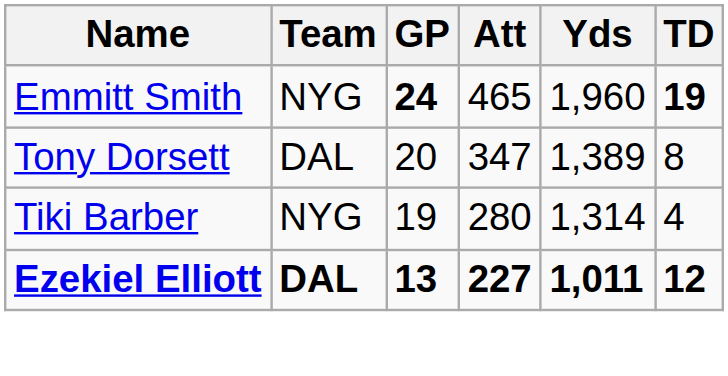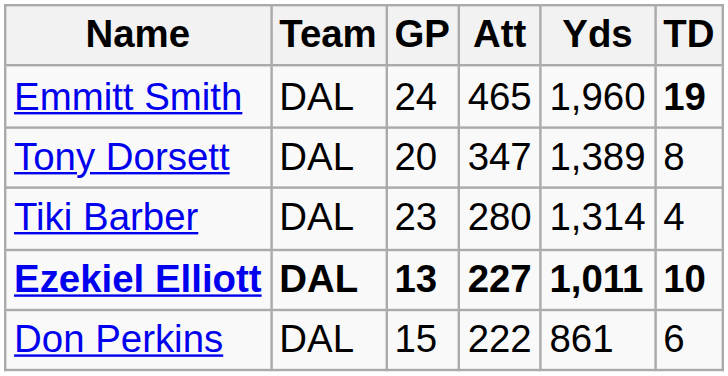Emmitt Smith | Team: NYG -> DAL
Emmitt Smith | GP: bold -> normal
Tiki Barber | Team: NYG -> DAL
Tiki Barber | GP: 19 -> 23
Ezekiel Elliott | TD: 12 -> 10
+ row: Don Perkins | DAL | 15 | 222 | 861 | 6
